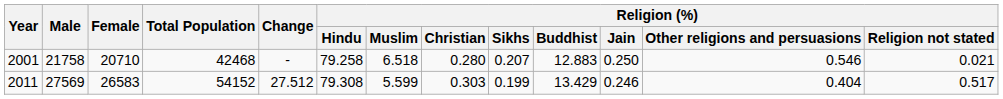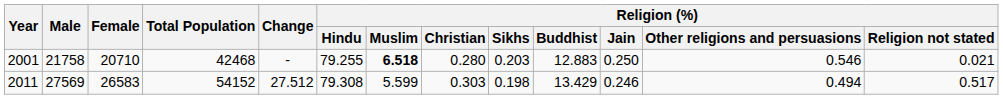2001 | Religion (%) / Hindu: 79.258 -> 79.255
2001 | Religion (%) / Muslim: normal -> bold
2001 | Religion (%) / Sikhs: 0.207 -> 0.203
2011 | Religion (%) / Sikhs: 0.199 -> 0.198
2011 | Religion (%) / Other religions and persuasions: 0.404 -> 0.494
